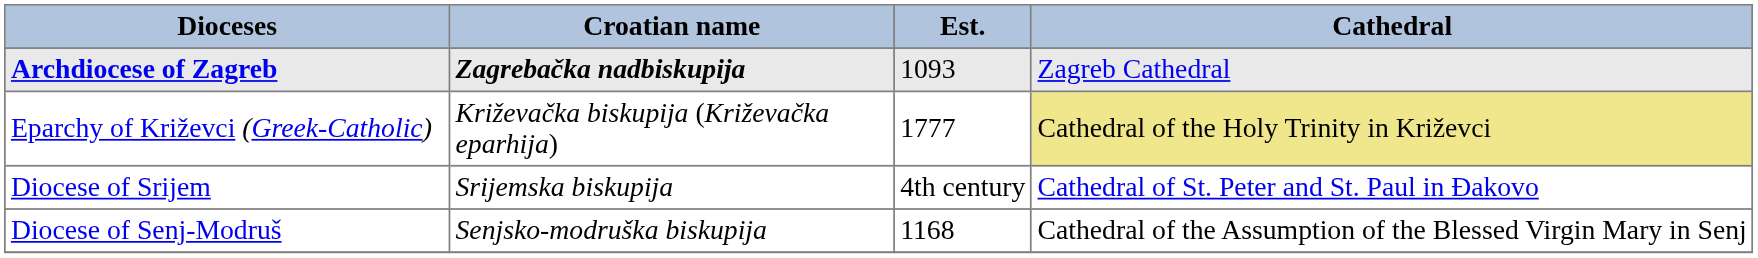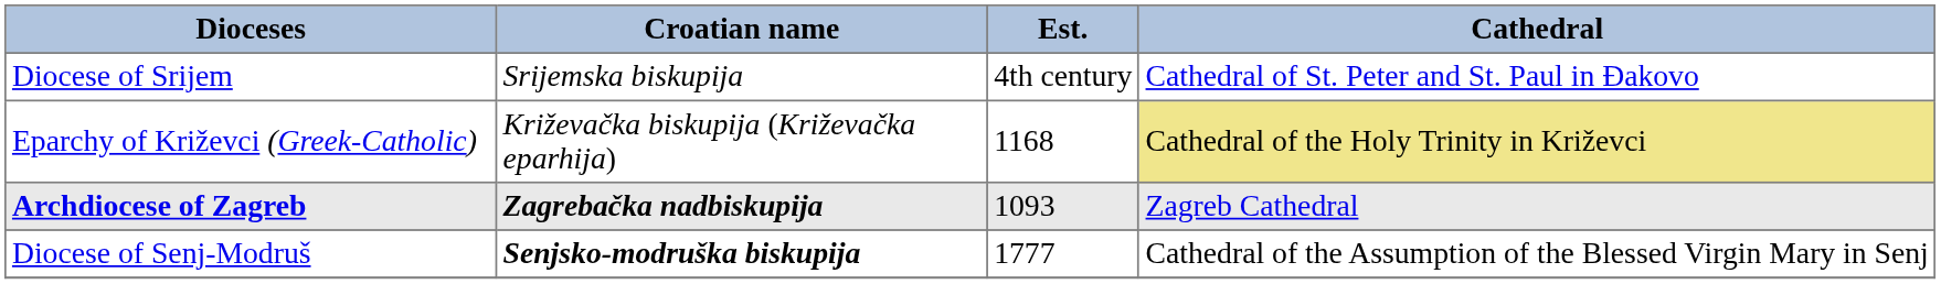rows swapped: Archdiocese of Zagreb <-> Diocese of Srijem
Eparchy of Križevci (Greek-Catholic) | Est.: 1777 -> 1168
Diocese of Senj-Modruš | Croatian name: normal -> bold
Diocese of Senj-Modruš | Est.: 1168 -> 1777
